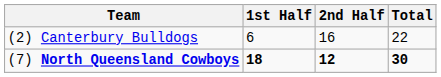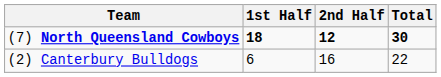rows swapped: (2) Canterbury Bulldogs <-> (7) North Queensland Cowboys
